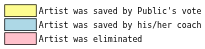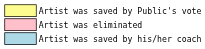rows swapped: Artist was saved by his/her coach <-> Artist was eliminated
